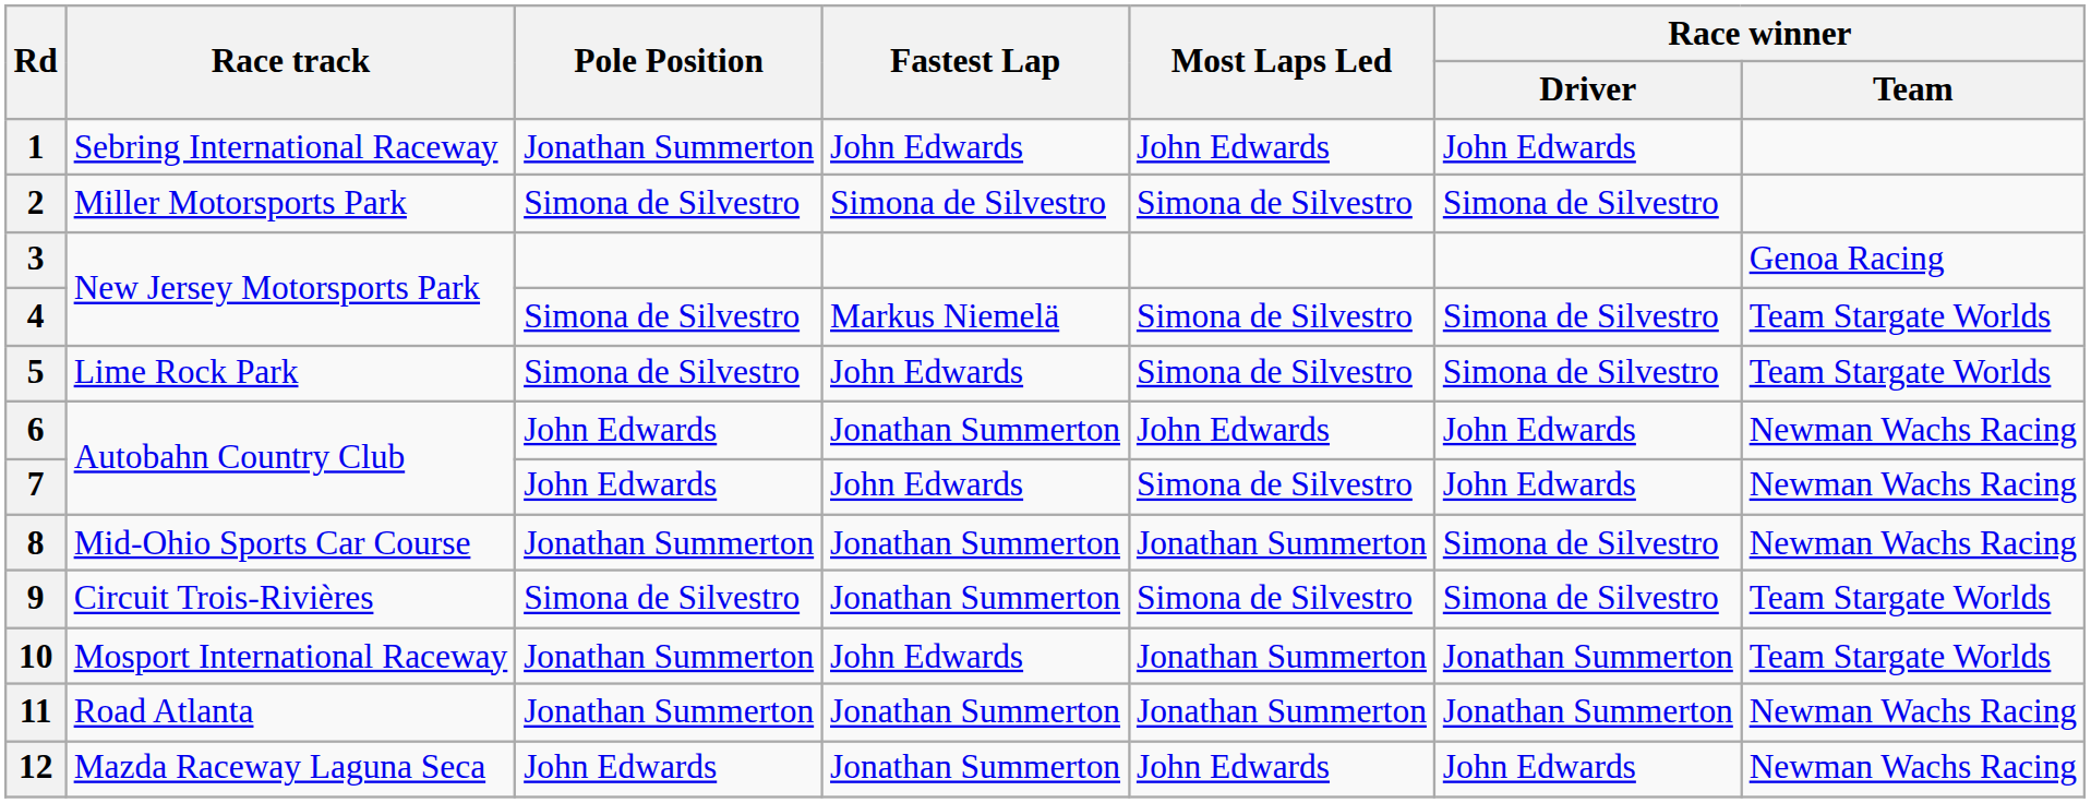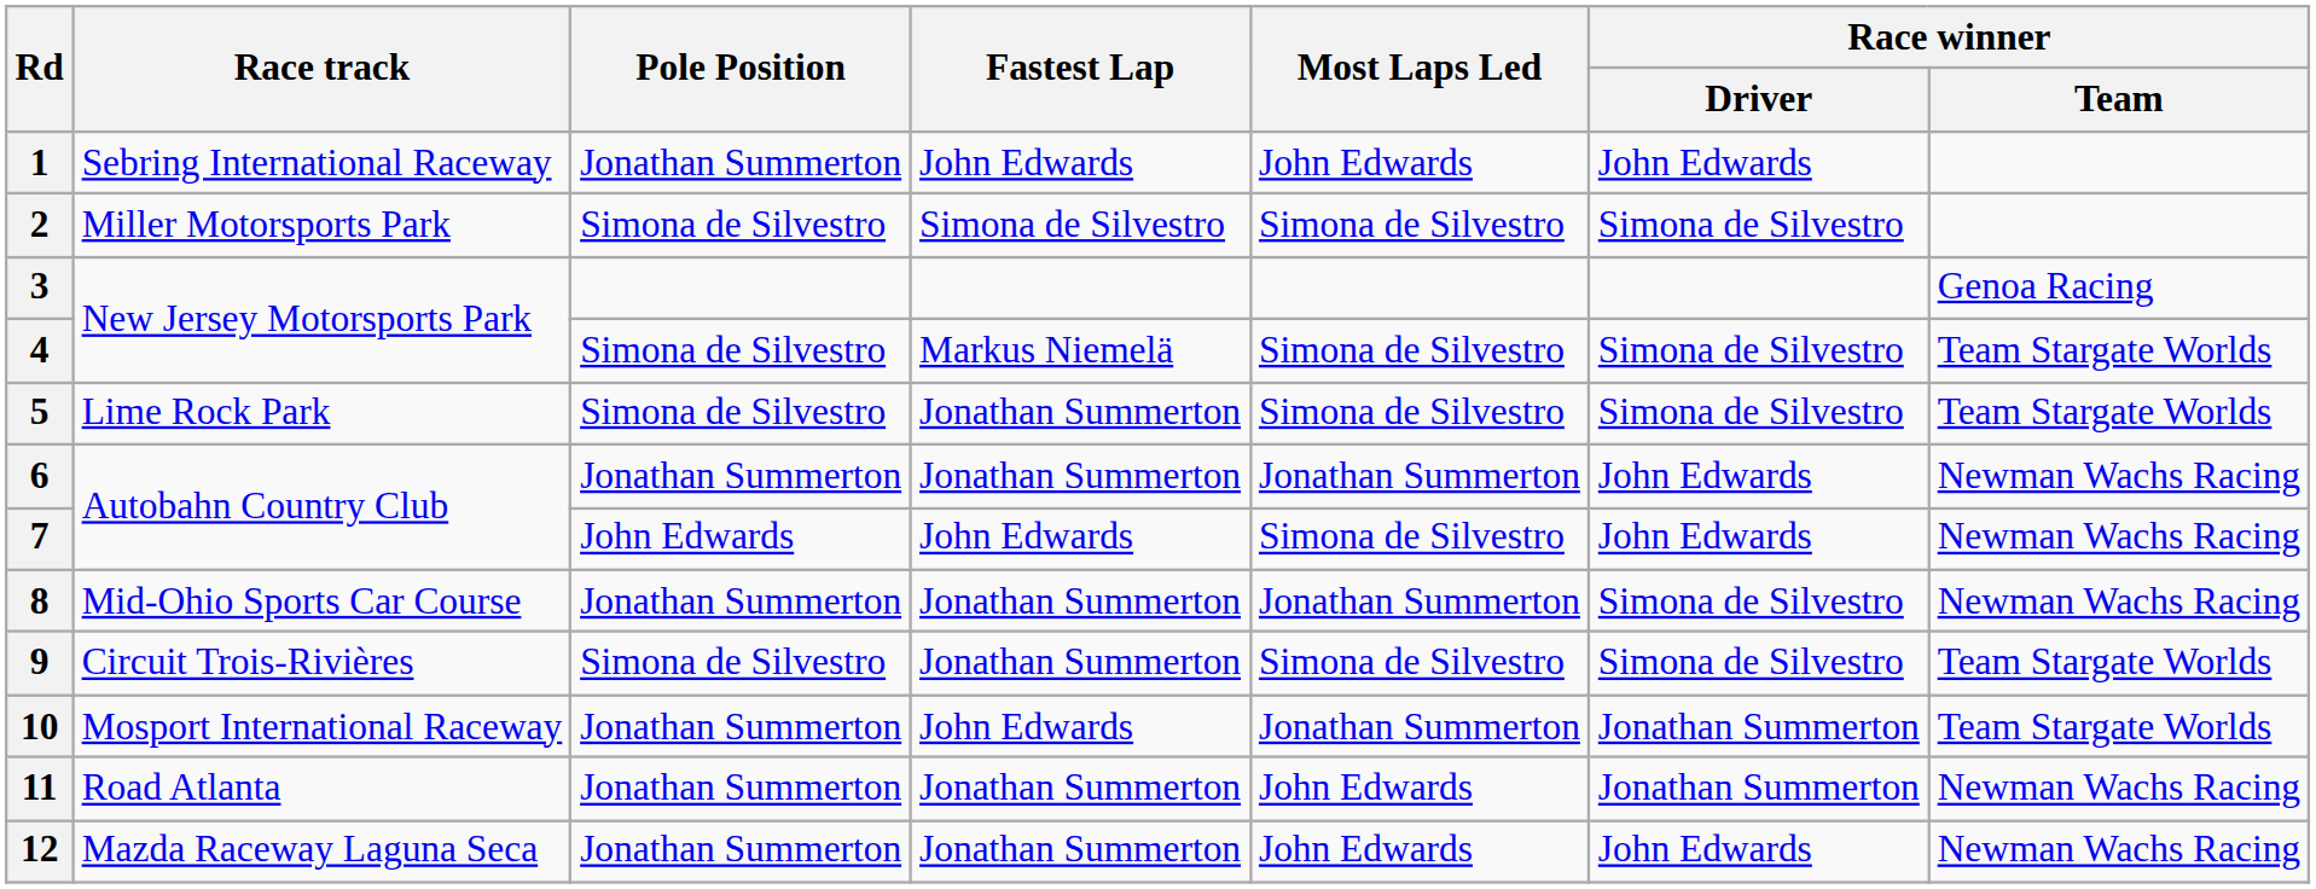5 | Fastest Lap: John Edwards -> Jonathan Summerton
6 | Pole Position: John Edwards -> Jonathan Summerton
6 | Most Laps Led: John Edwards -> Jonathan Summerton
11 | Most Laps Led: Jonathan Summerton -> John Edwards
12 | Pole Position: John Edwards -> Jonathan Summerton
